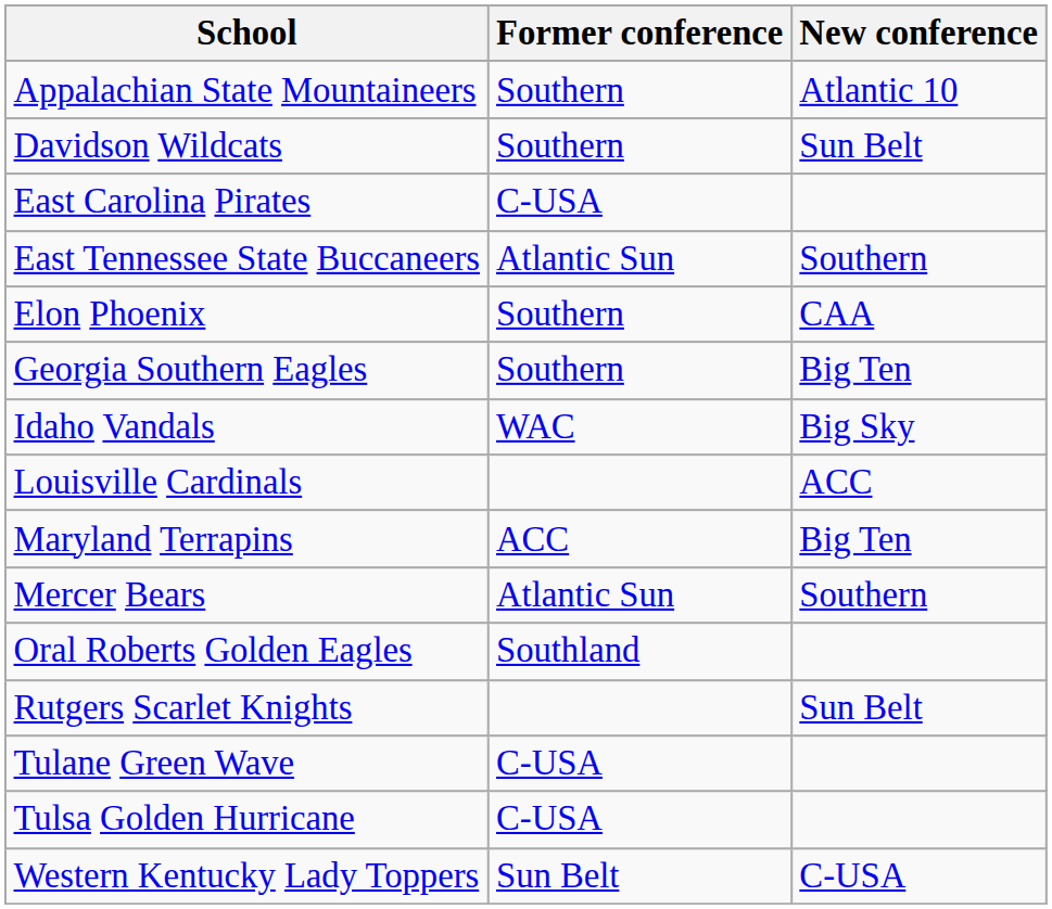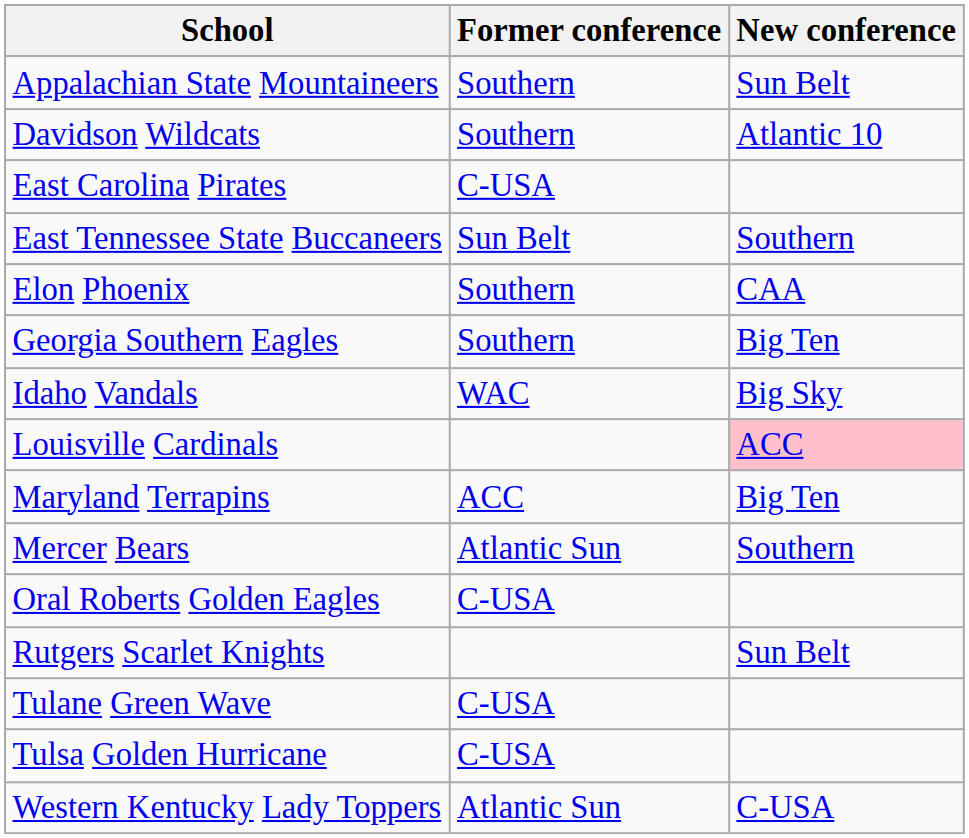Appalachian State Mountaineers | New conference: Atlantic 10 -> Sun Belt
Davidson Wildcats | New conference: Sun Belt -> Atlantic 10
East Tennessee State Buccaneers | Former conference: Atlantic Sun -> Sun Belt
Louisville Cardinals | New conference: no background -> pink background
Oral Roberts Golden Eagles | Former conference: Southland -> C-USA
Western Kentucky Lady Toppers | Former conference: Sun Belt -> Atlantic Sun
